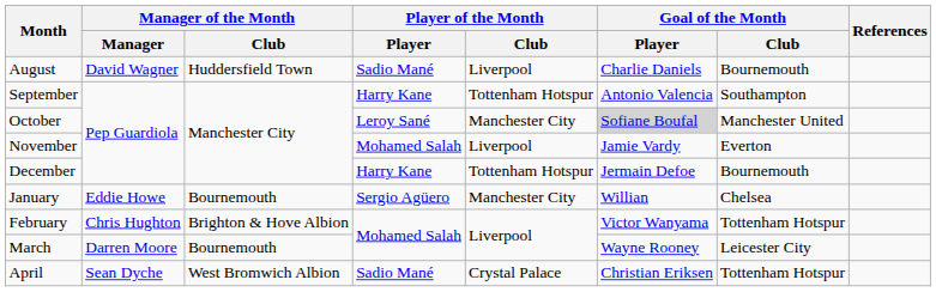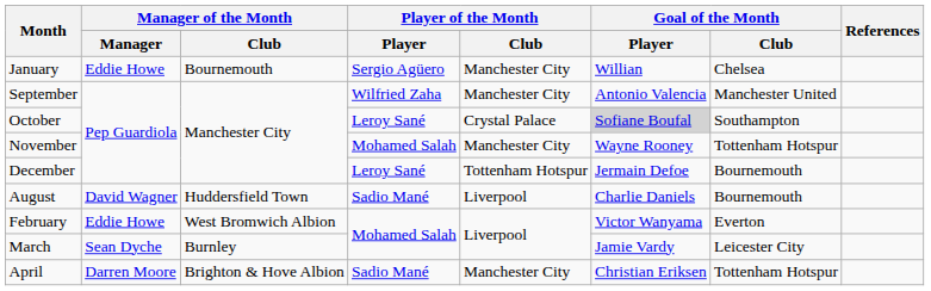rows swapped: August <-> January
September | Player of the Month / Player: Harry Kane -> Wilfried Zaha
September | Player of the Month / Club: Tottenham Hotspur -> Manchester City
September | Goal of the Month / Club: Southampton -> Manchester United
October | Player of the Month / Club: Manchester City -> Crystal Palace
October | Goal of the Month / Club: Manchester United -> Southampton
November | Player of the Month / Club: Liverpool -> Manchester City
November | Goal of the Month / Player: Jamie Vardy -> Wayne Rooney
November | Goal of the Month / Club: Everton -> Tottenham Hotspur
December | Player of the Month / Player: Harry Kane -> Leroy Sané
February | Manager of the Month / Manager: Chris Hughton -> Eddie Howe
February | Manager of the Month / Club: Brighton & Hove Albion -> West Bromwich Albion
February | Goal of the Month / Club: Tottenham Hotspur -> Everton
March | Manager of the Month / Manager: Darren Moore -> Sean Dyche
March | Manager of the Month / Club: Bournemouth -> Burnley
March | Goal of the Month / Player: Wayne Rooney -> Jamie Vardy
April | Manager of the Month / Manager: Sean Dyche -> Darren Moore
April | Manager of the Month / Club: West Bromwich Albion -> Brighton & Hove Albion
April | Player of the Month / Club: Crystal Palace -> Manchester City
